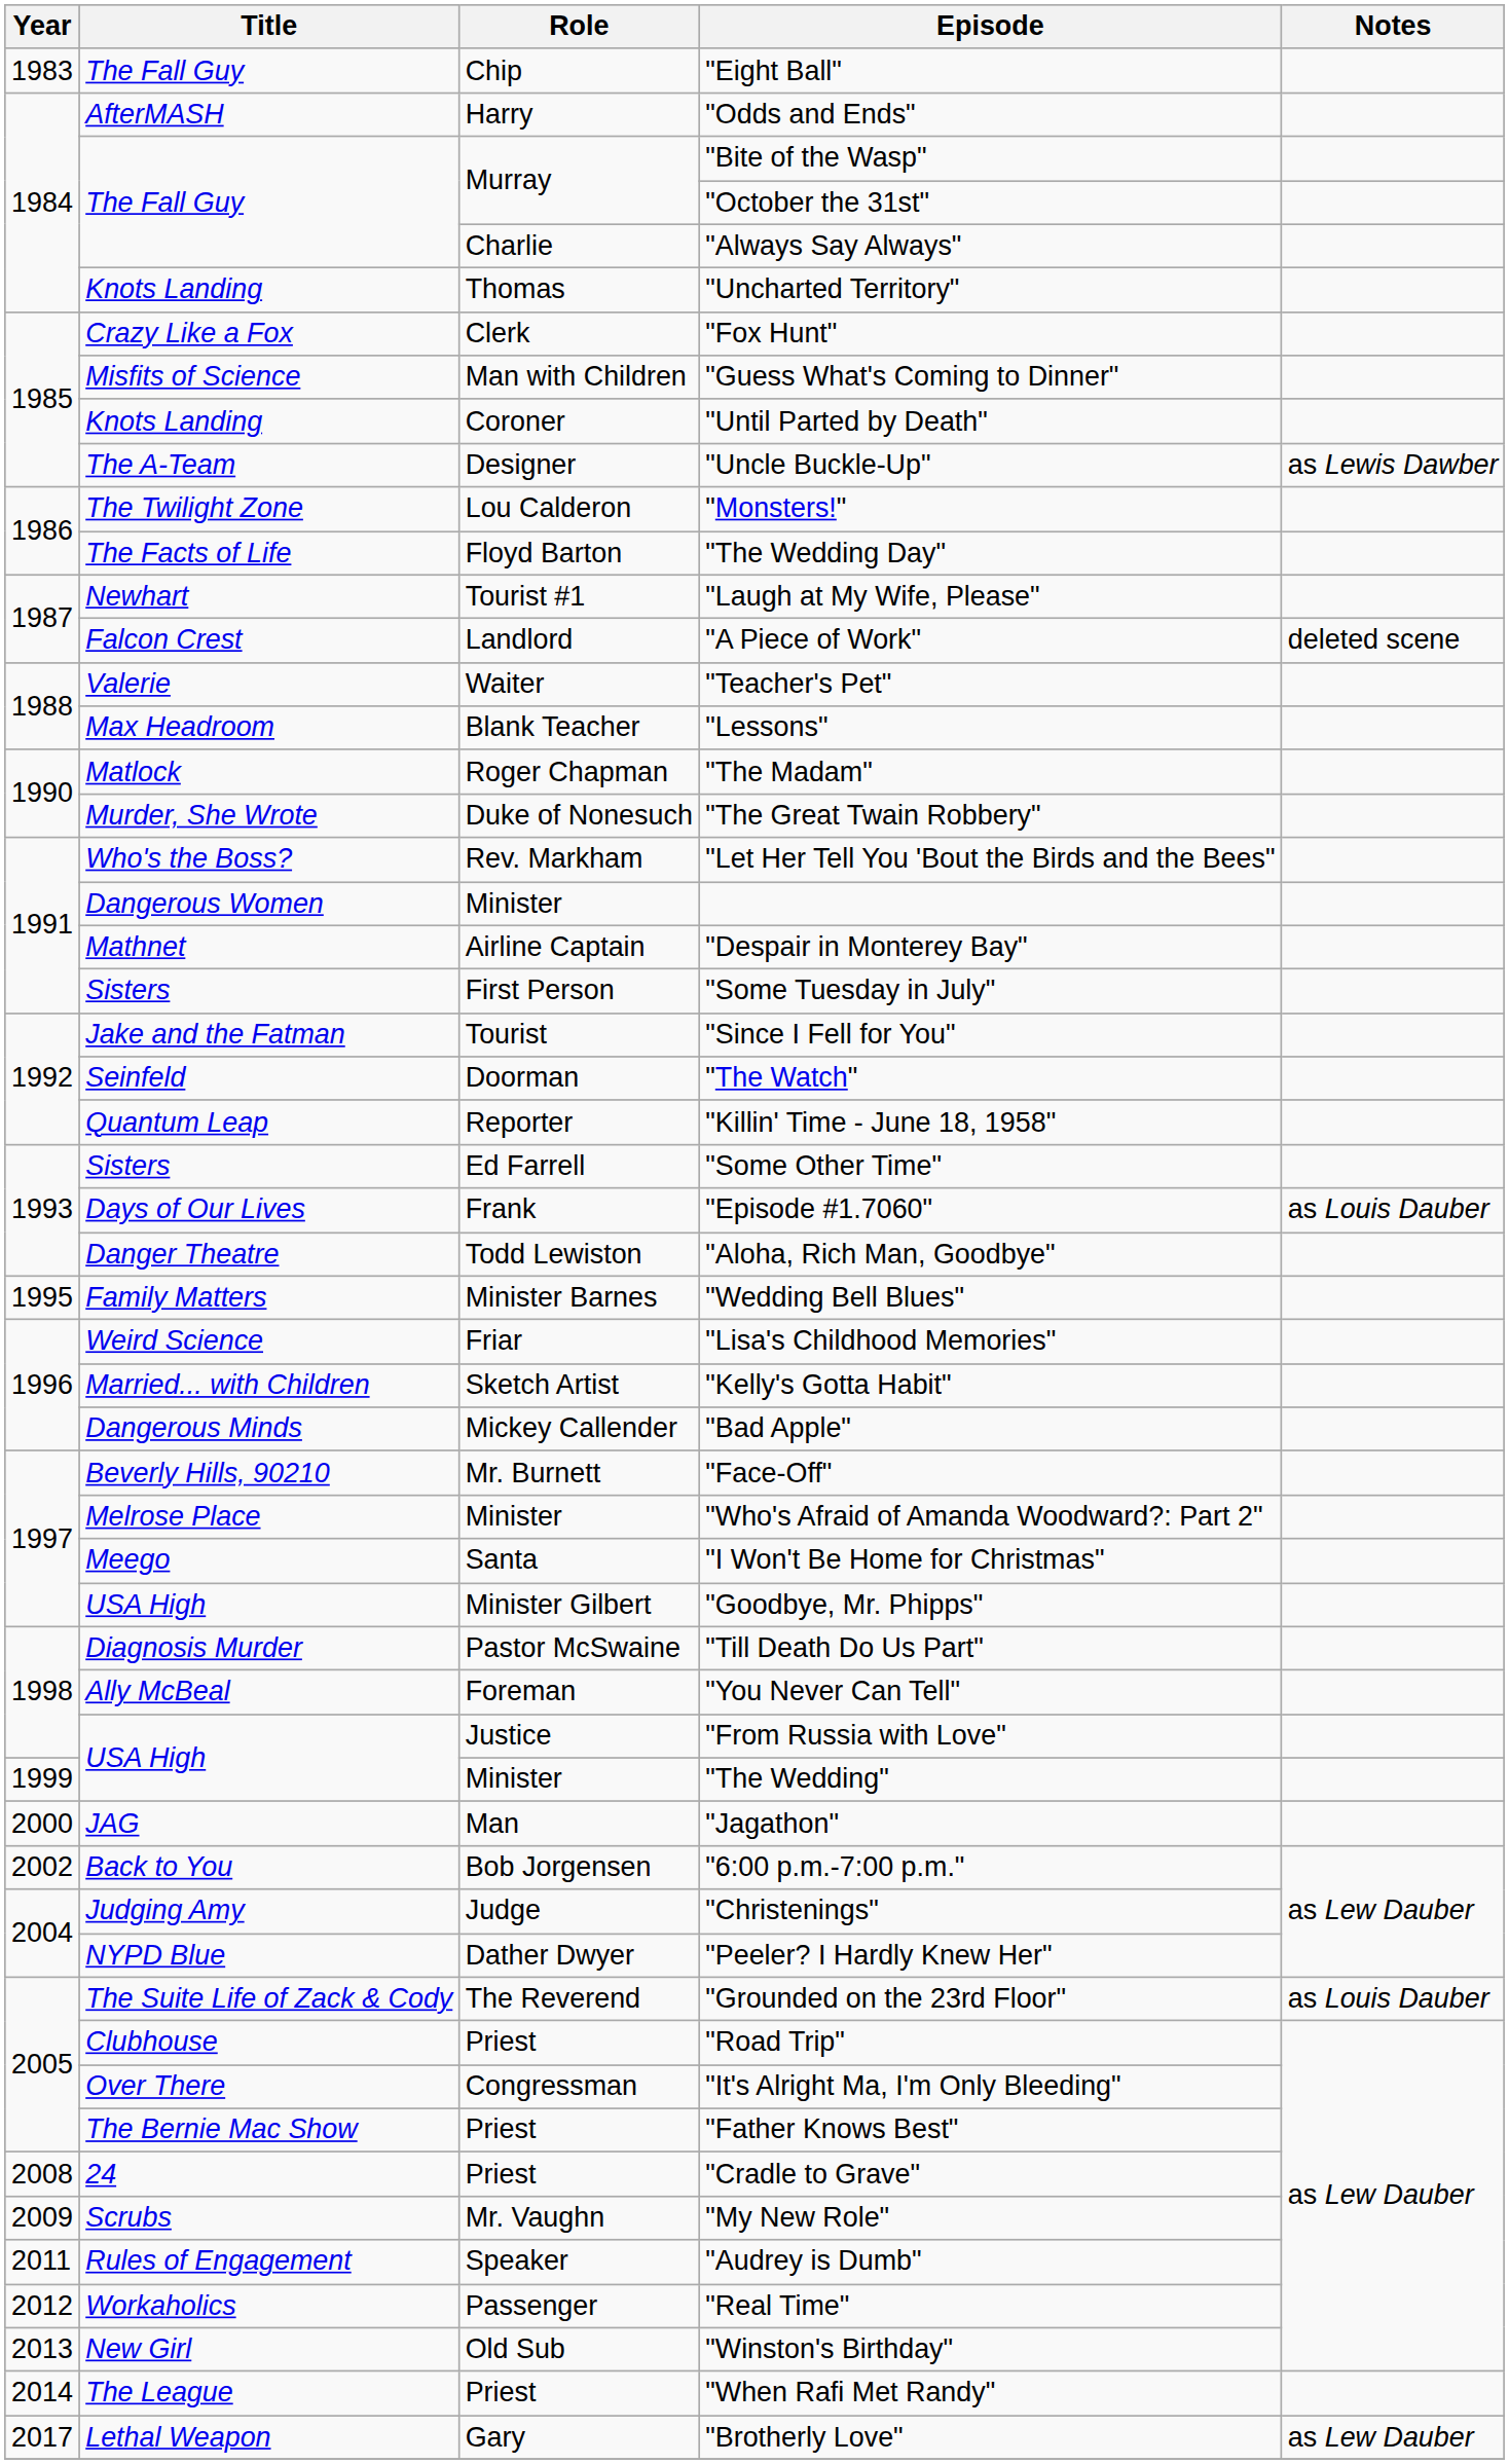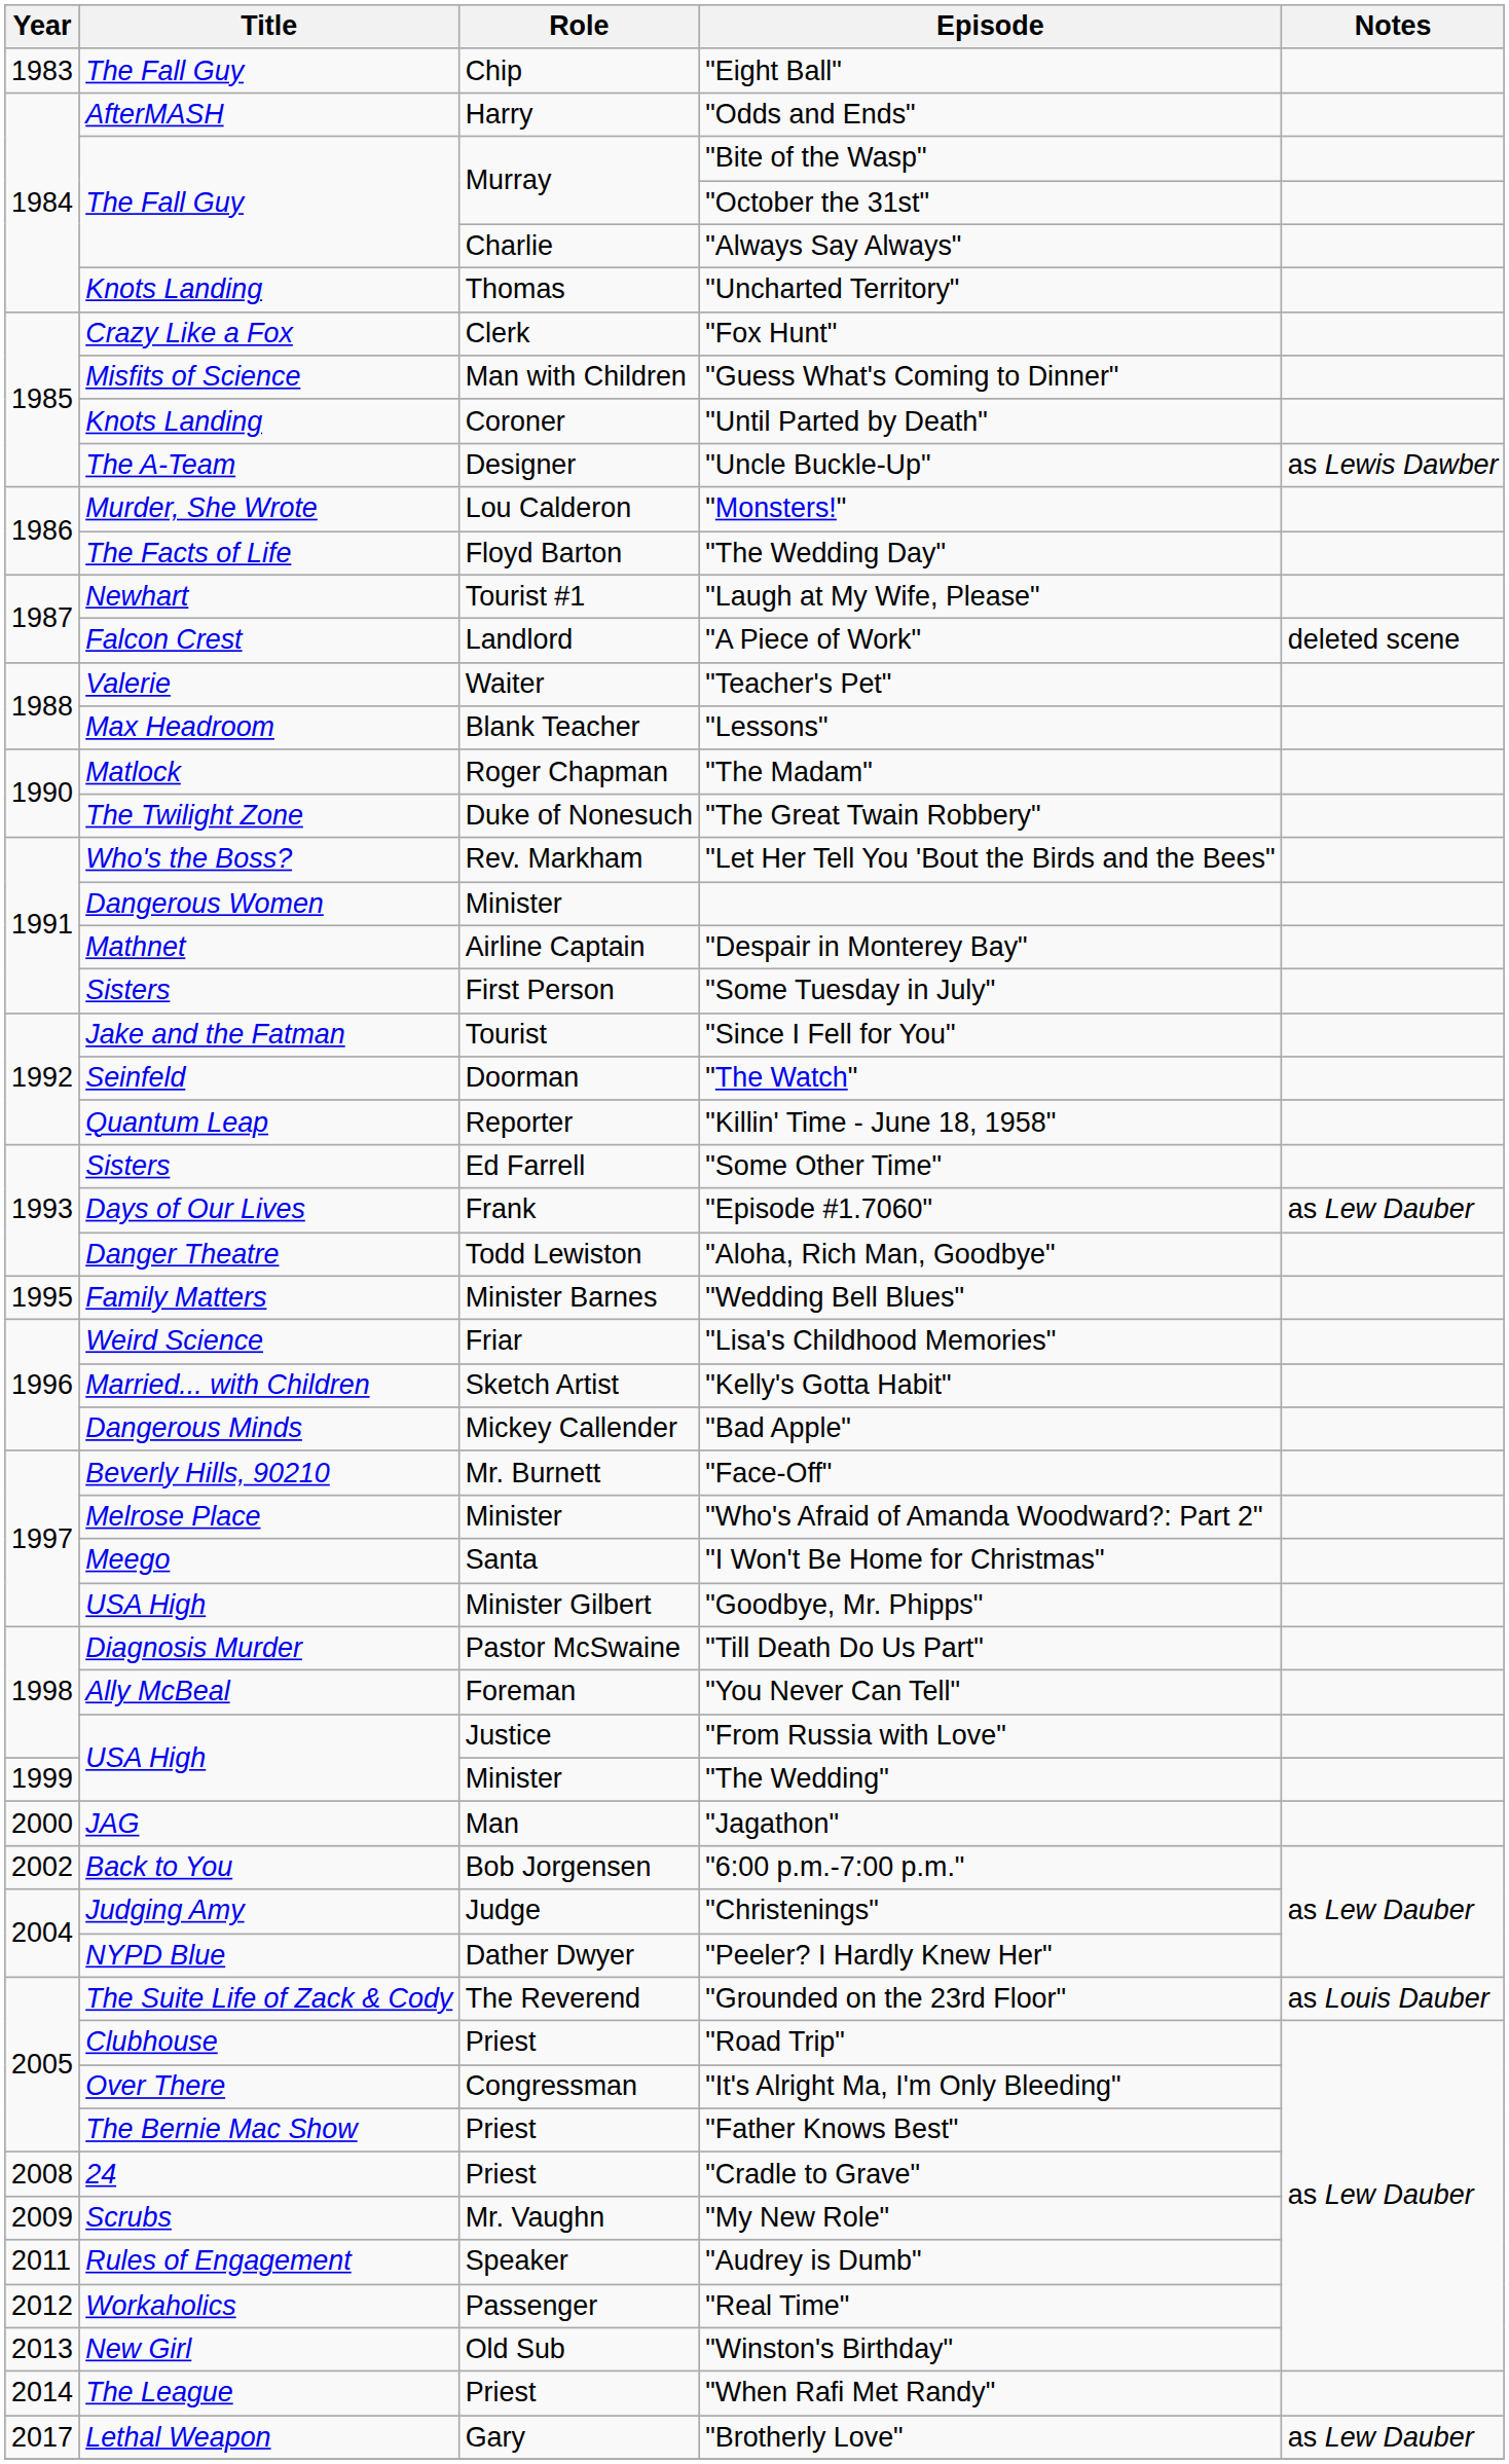"Monsters!" | Title: The Twilight Zone -> Murder, She Wrote
"The Great Twain Robbery" | Title: Murder, She Wrote -> The Twilight Zone
"Episode #1.7060" | Notes: as Louis Dauber -> as Lew Dauber
